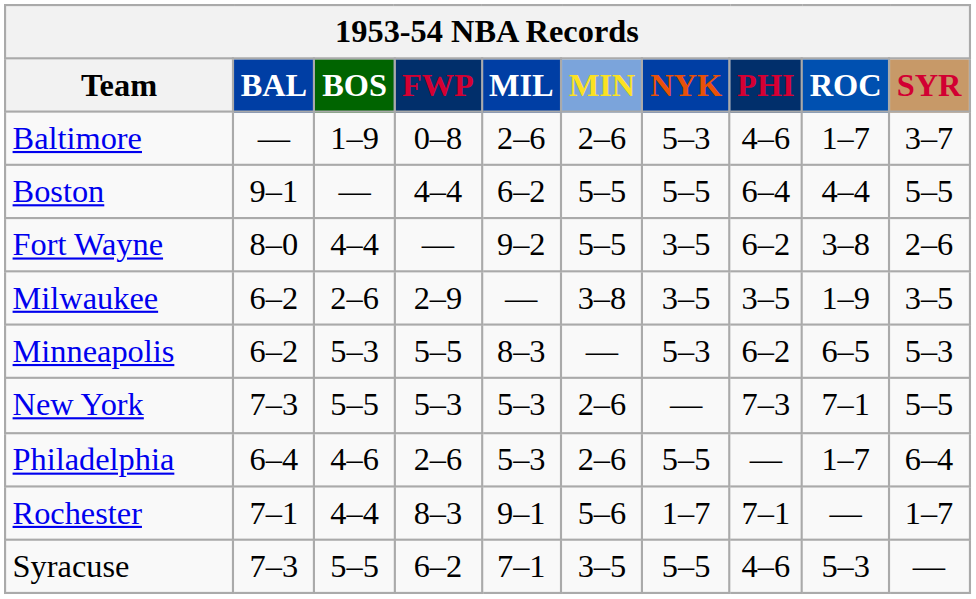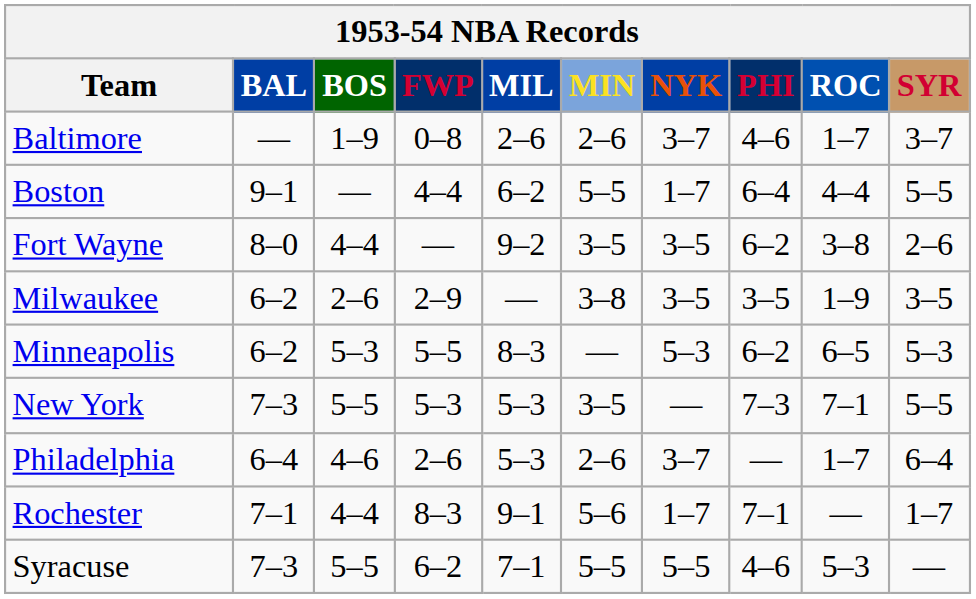Baltimore | NYK: 5–3 -> 3–7
Boston | NYK: 5–5 -> 1–7
Fort Wayne | MIN: 5–5 -> 3–5
New York | MIN: 2–6 -> 3–5
Philadelphia | NYK: 5–5 -> 3–7
Syracuse | MIN: 3–5 -> 5–5
